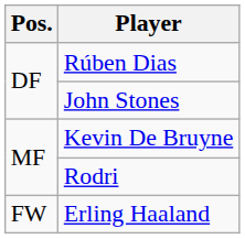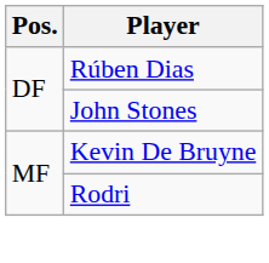- row: FW | Erling Haaland
